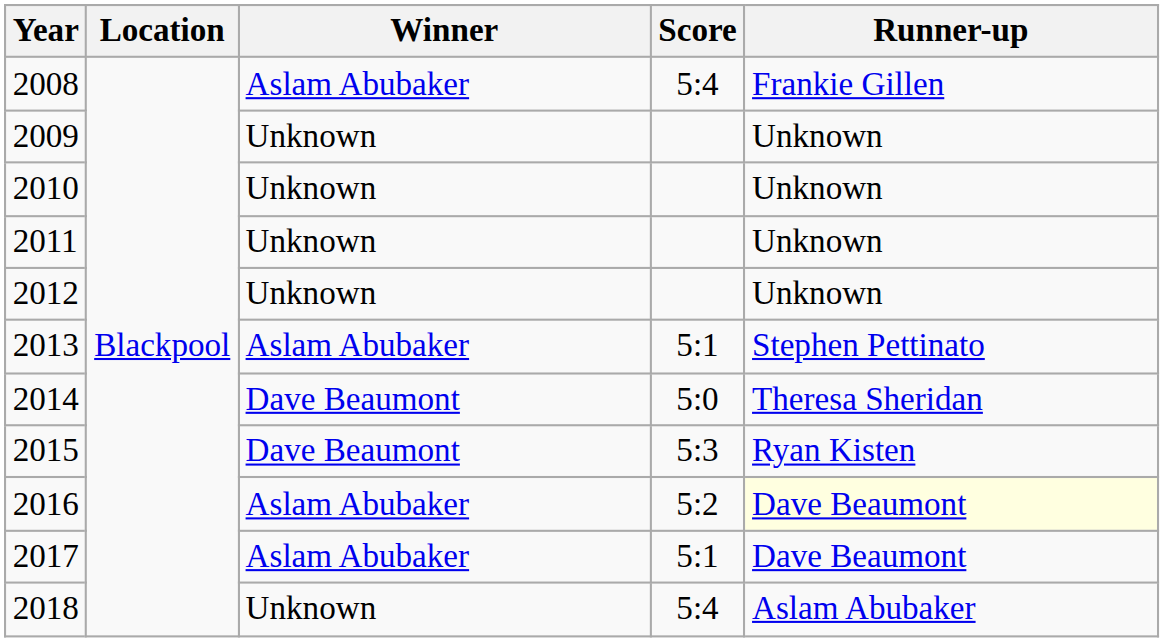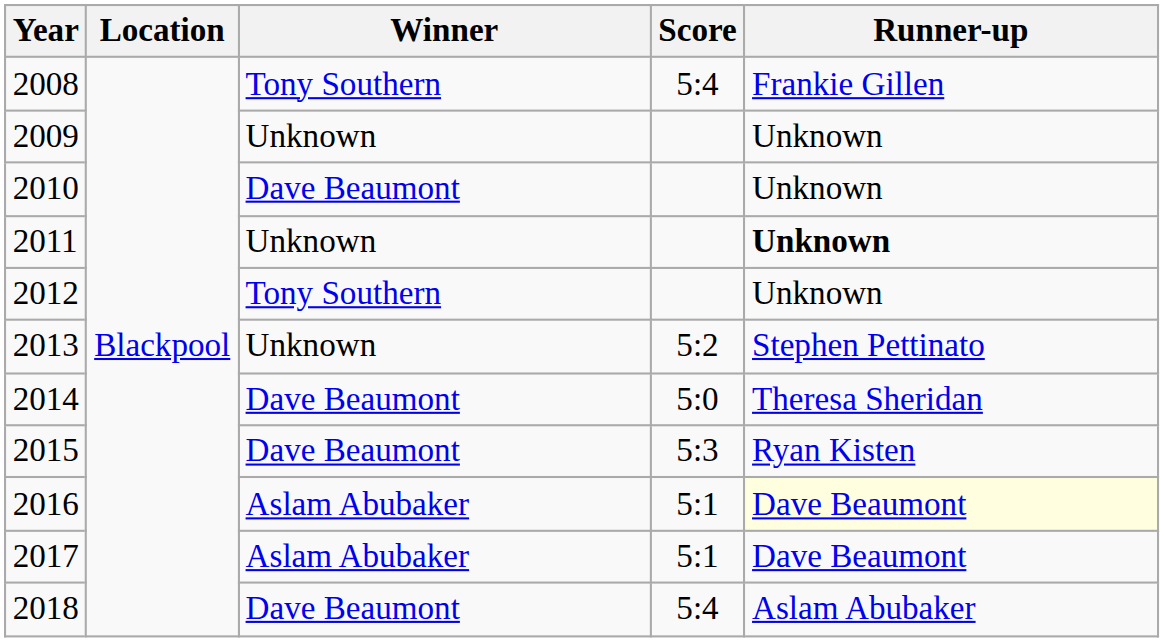2008 | Winner: Aslam Abubaker -> Tony Southern
2010 | Winner: Unknown -> Dave Beaumont
2011 | Runner-up: normal -> bold
2012 | Winner: Unknown -> Tony Southern
2013 | Winner: Aslam Abubaker -> Unknown
2013 | Score: 5:1 -> 5:2
2016 | Score: 5:2 -> 5:1
2018 | Winner: Unknown -> Dave Beaumont
